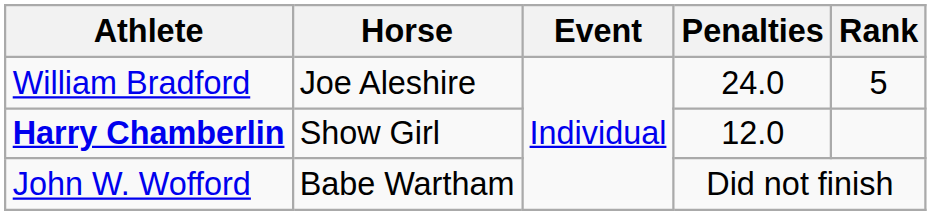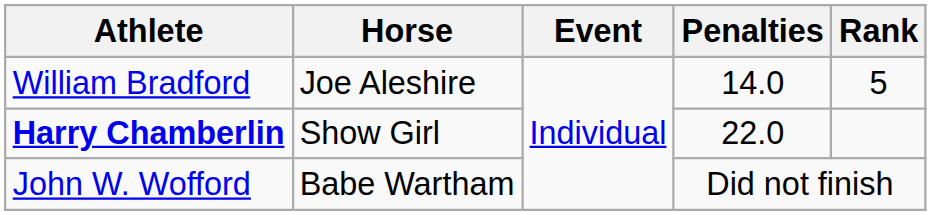William Bradford | Penalties: 24.0 -> 14.0
Harry Chamberlin | Penalties: 12.0 -> 22.0
